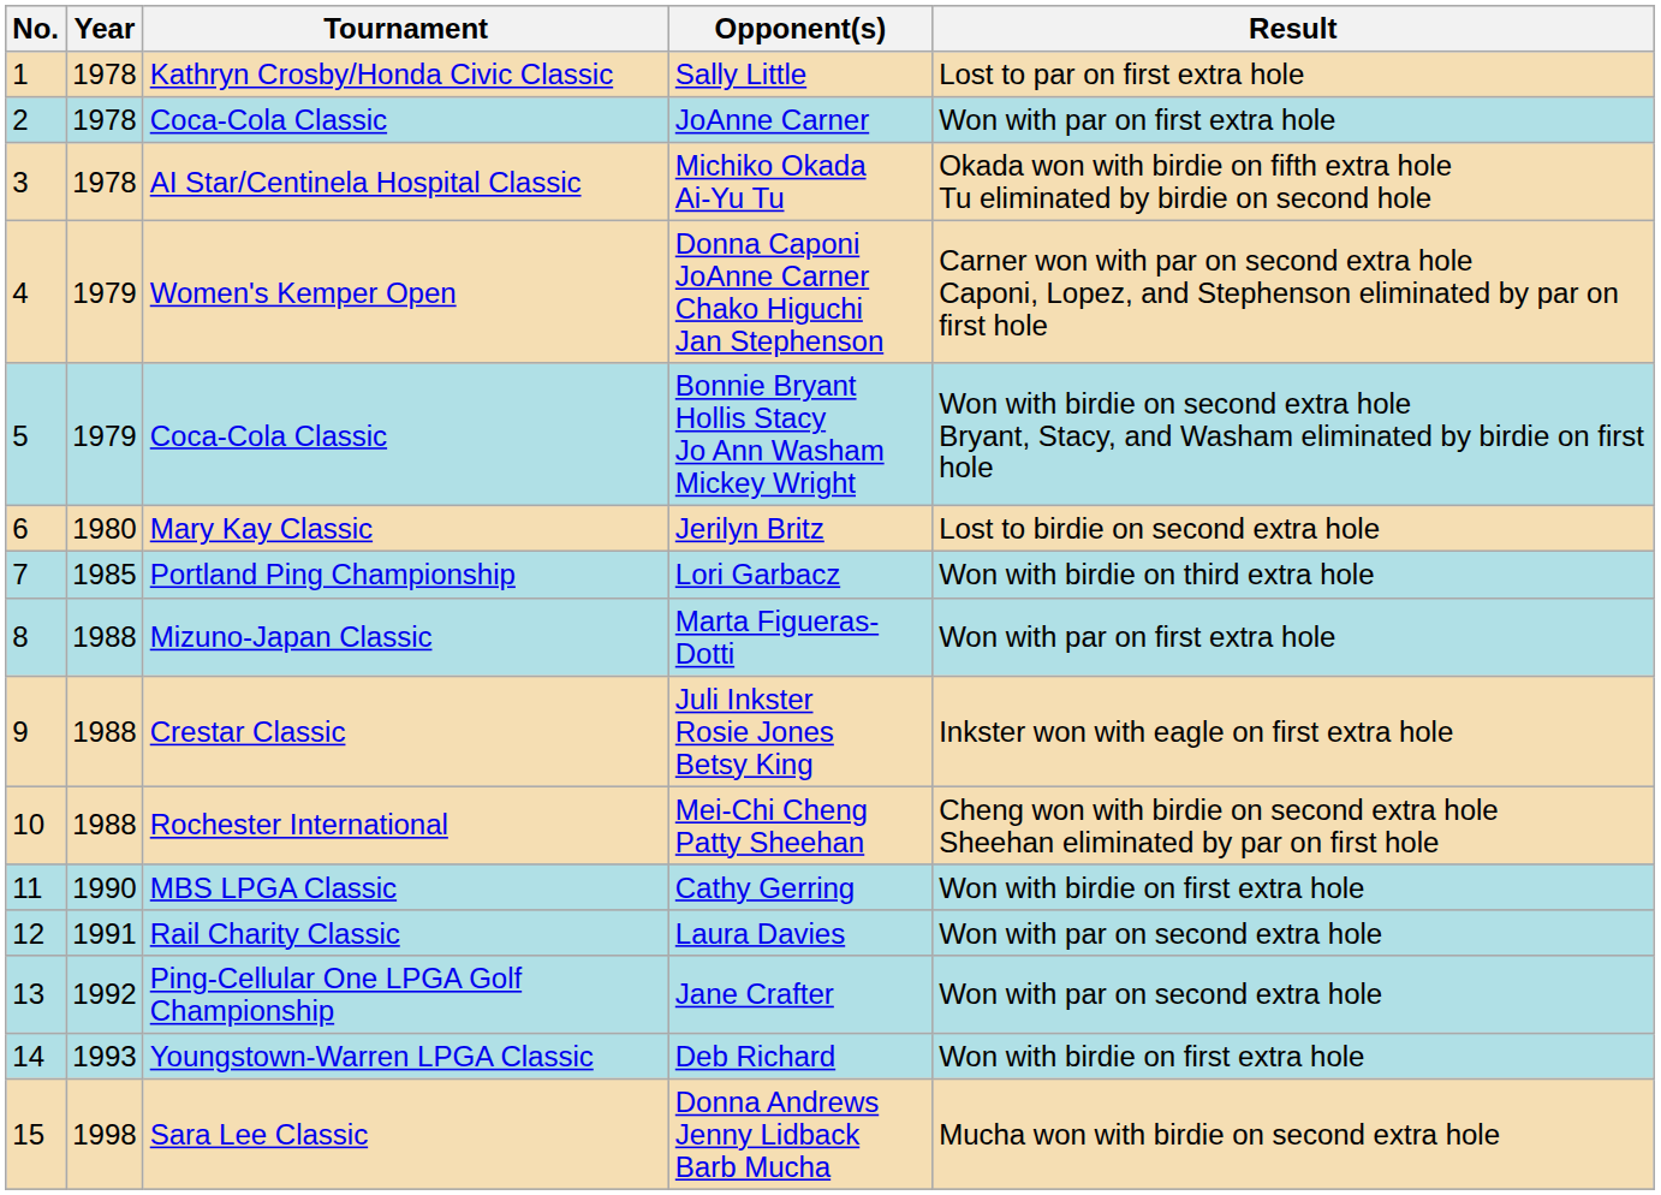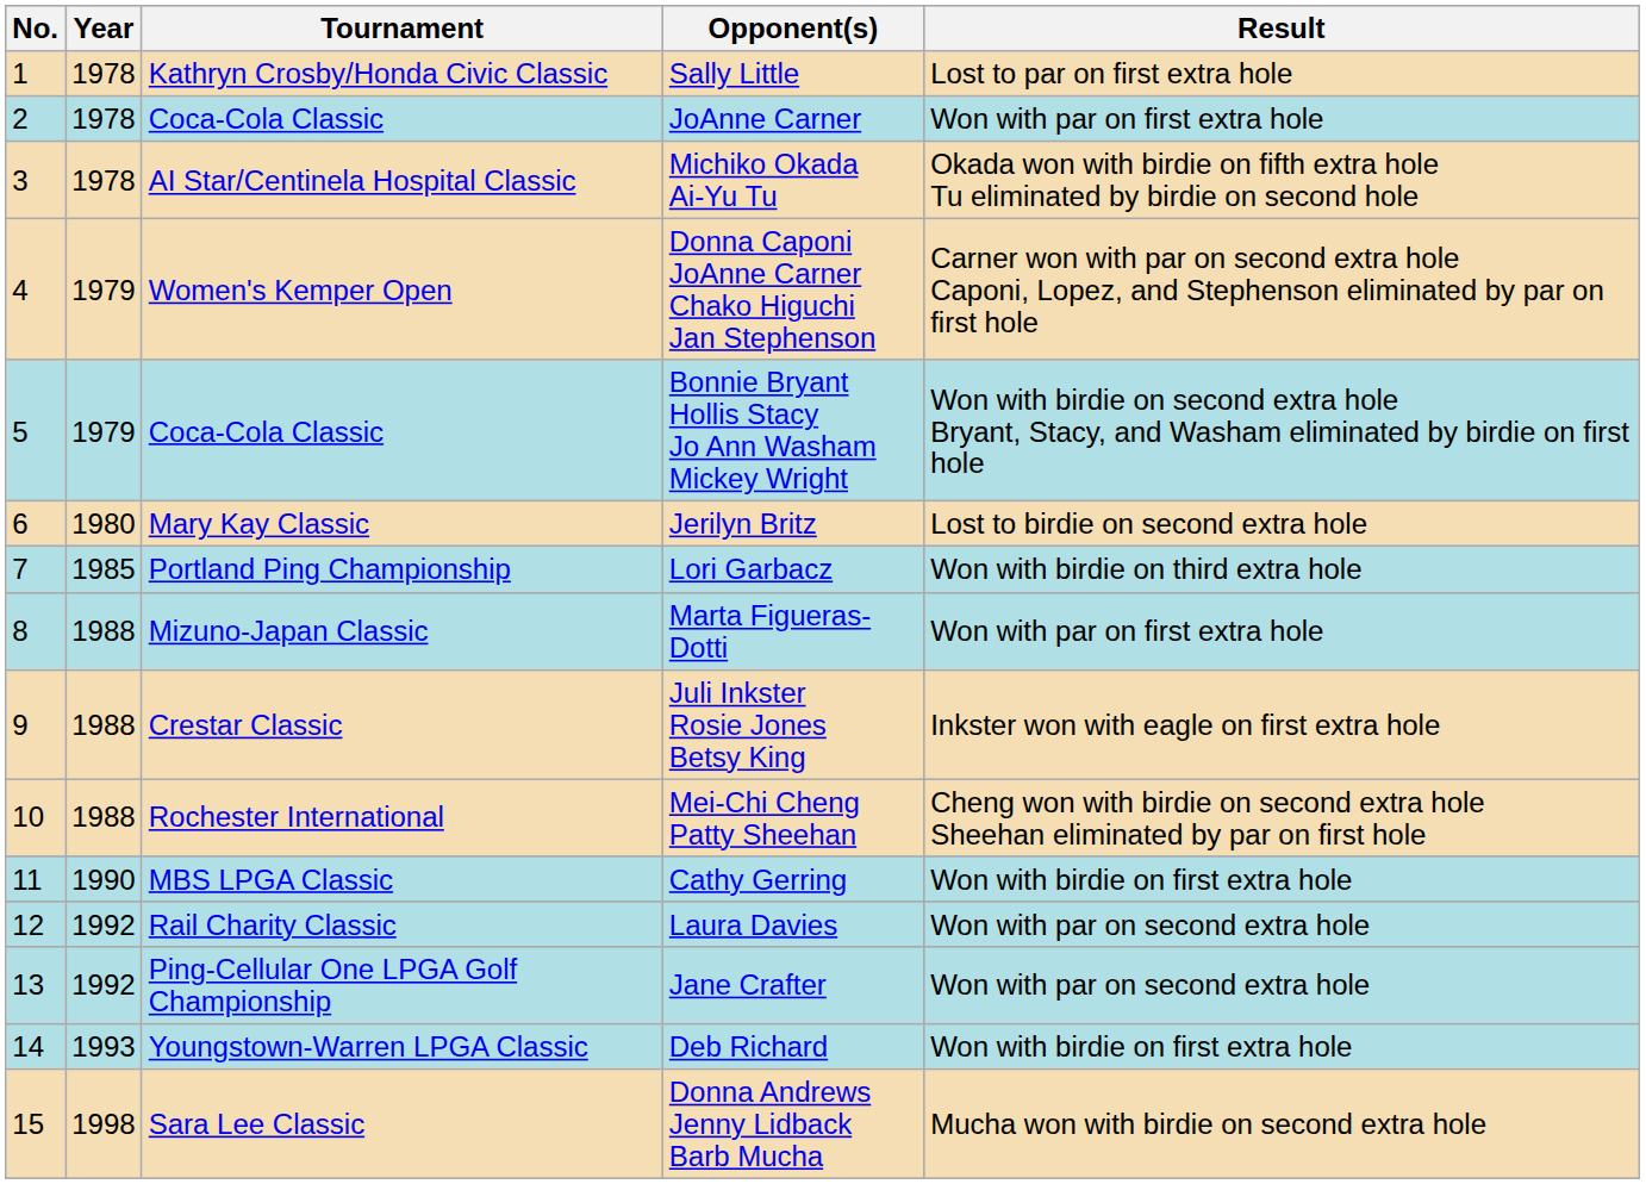Laura Davies | Year: 1991 -> 1992
